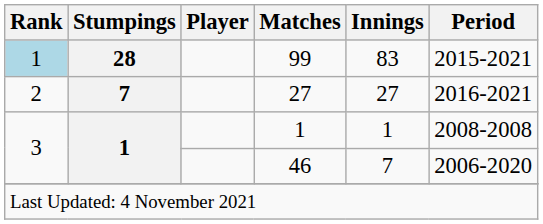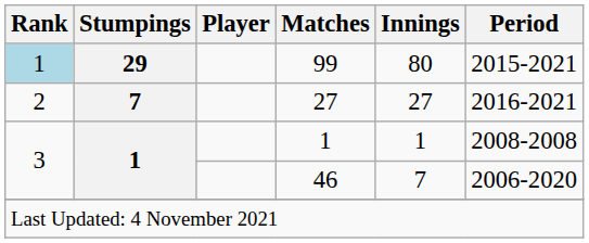99 | Stumpings: 28 -> 29
99 | Innings: 83 -> 80
